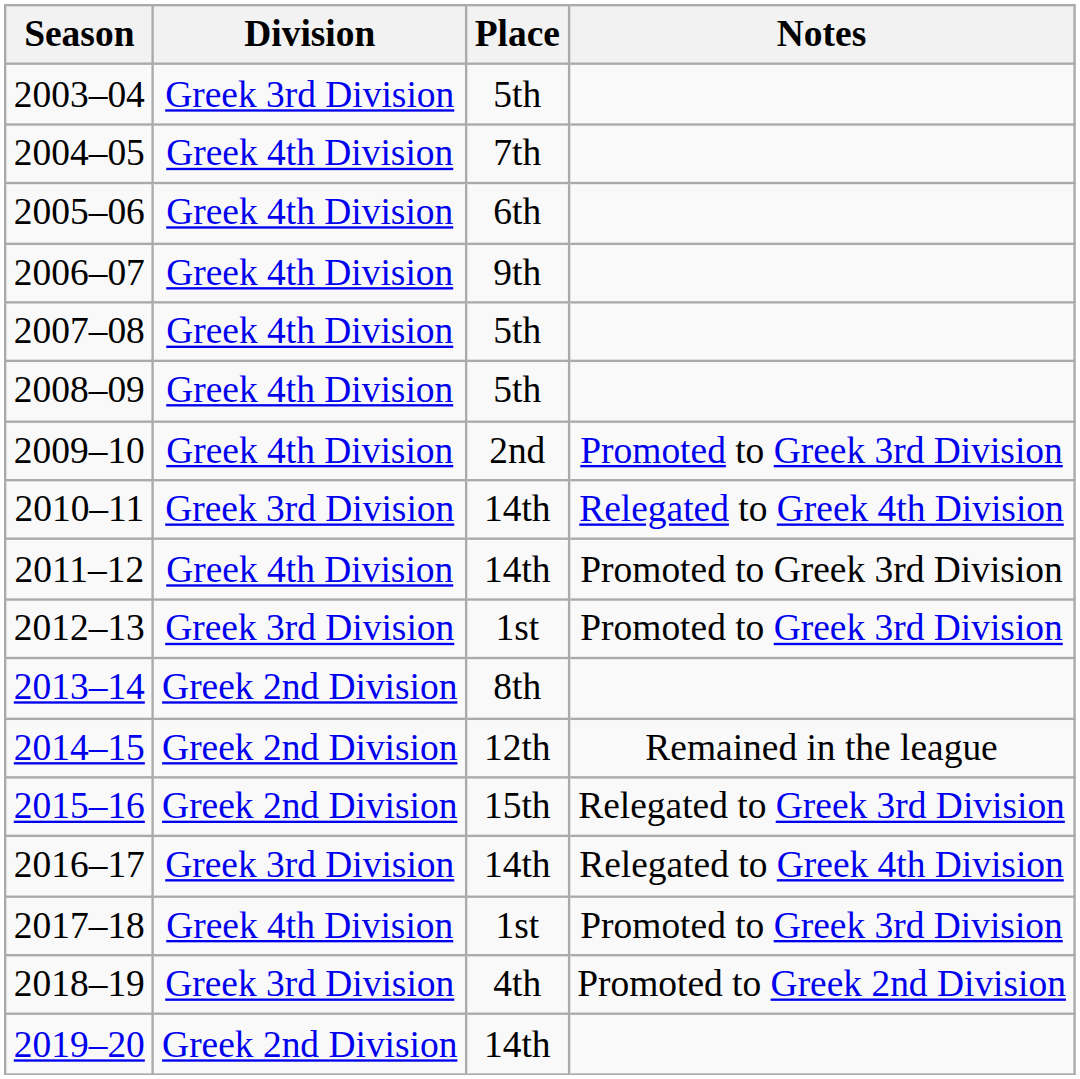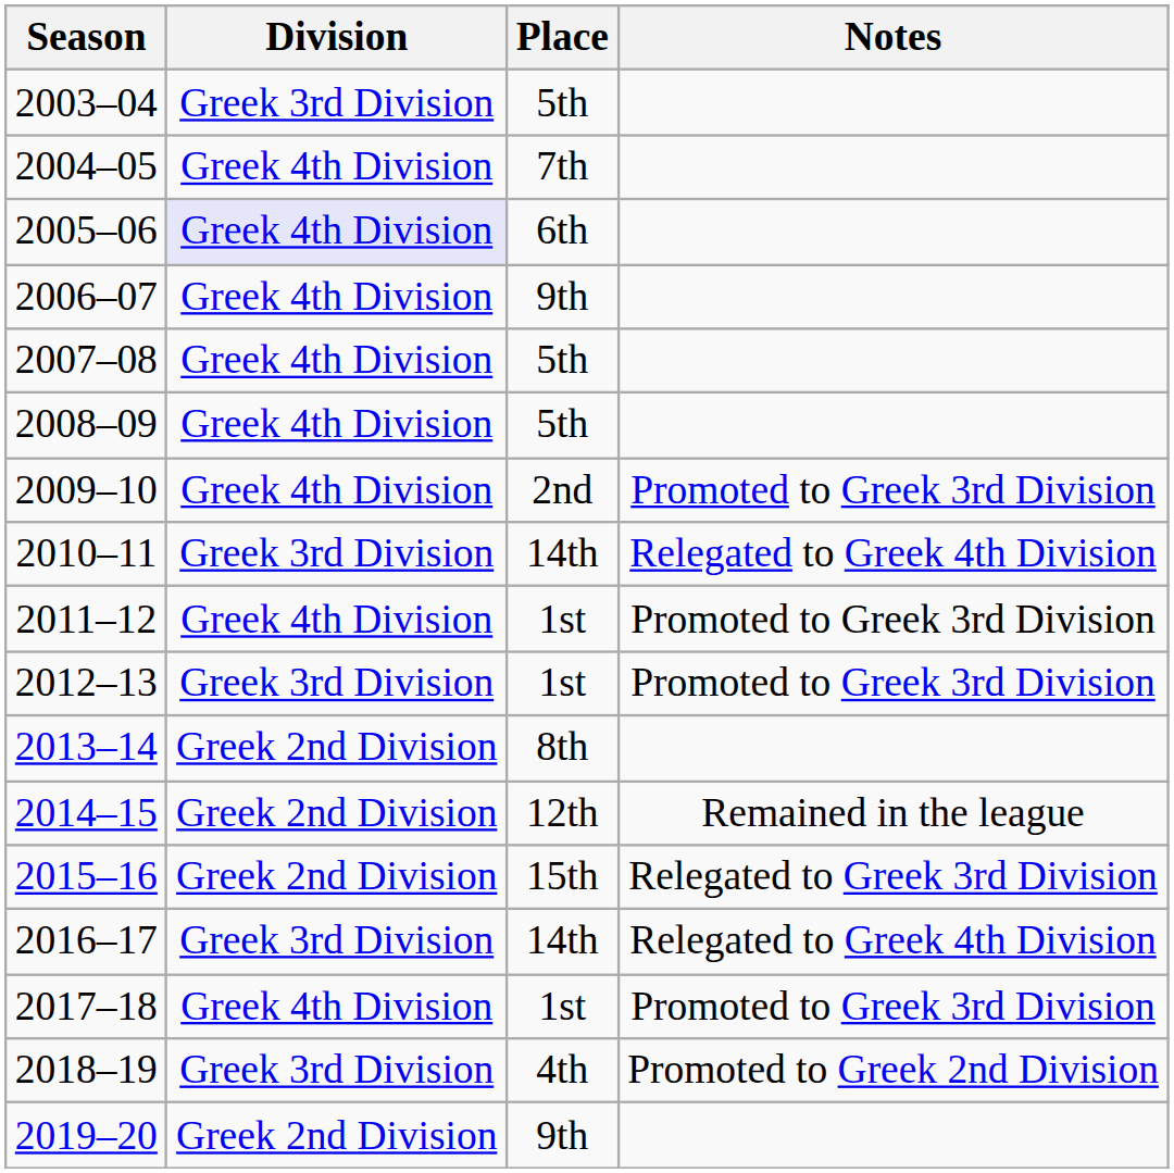2005–06 | Division: no background -> lavender background
2011–12 | Place: 14th -> 1st
2019–20 | Place: 14th -> 9th
